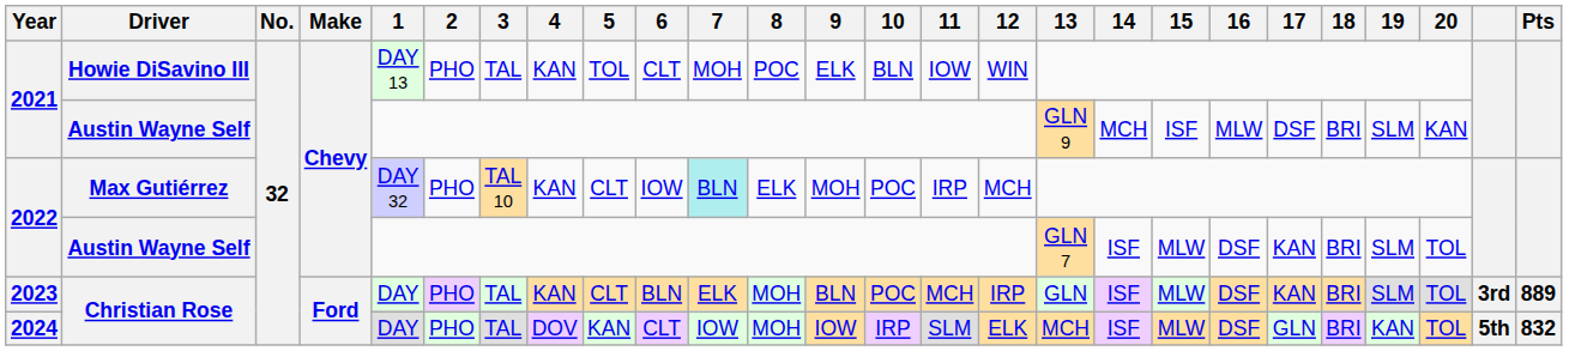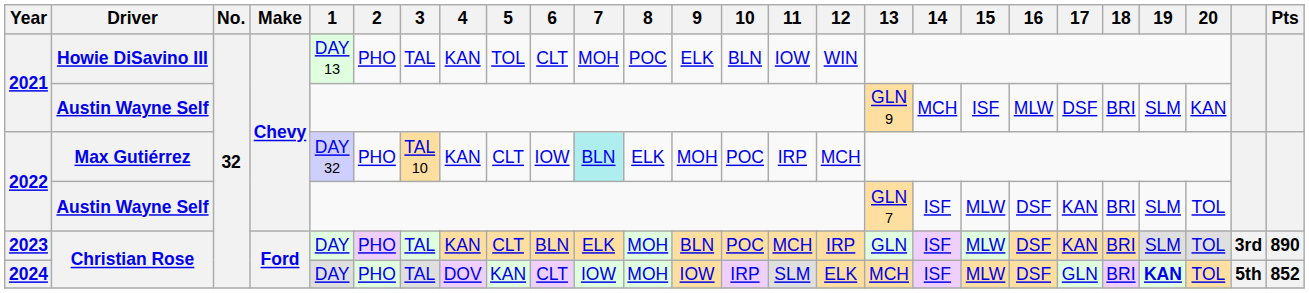2023 | Pts: 889 -> 890
2024 | 19: normal -> bold
2024 | Pts: 832 -> 852
